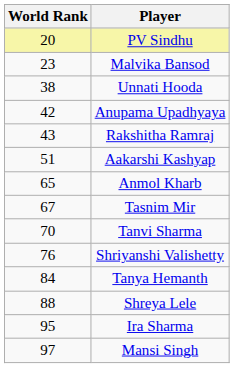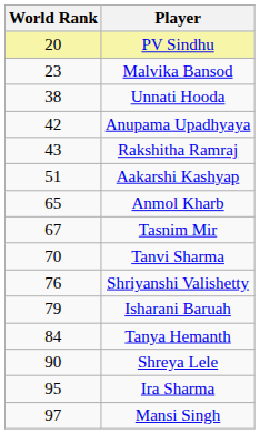+ row: 79 | Isharani Baruah
Shreya Lele | World Rank: 88 -> 90
